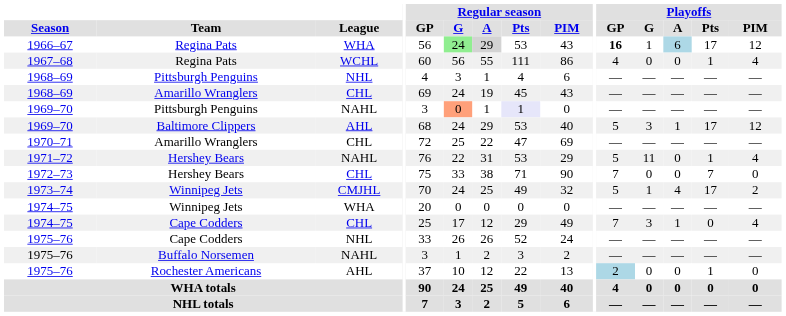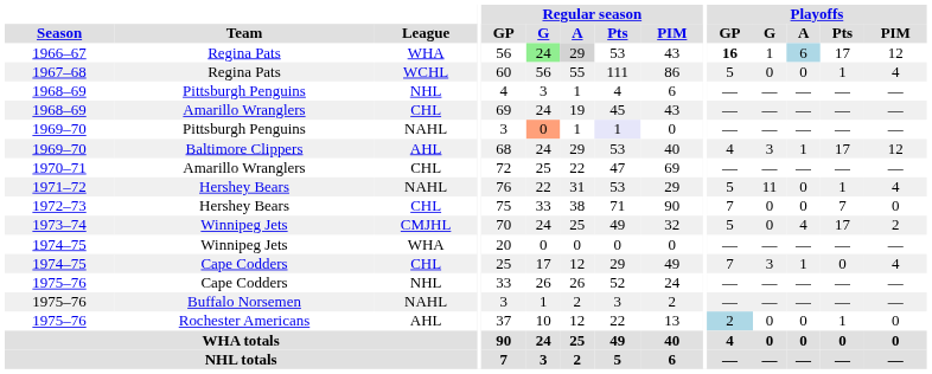1967–68 | Playoffs / GP: 4 -> 5
1969–70 / Baltimore Clippers | Playoffs / GP: 5 -> 4
1973–74 | Playoffs / G: 1 -> 0
